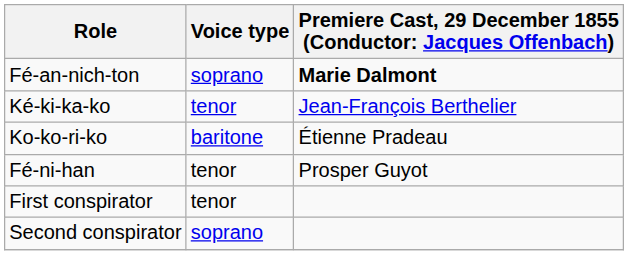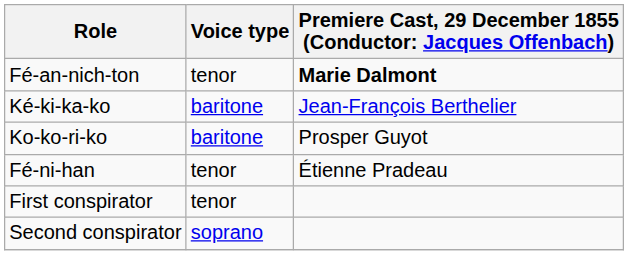Fé-an-nich-ton | Voice type: soprano -> tenor
Ké-ki-ka-ko | Voice type: tenor -> baritone
Ko-ko-ri-ko | column 3: Étienne Pradeau -> Prosper Guyot
Fé-ni-han | column 3: Prosper Guyot -> Étienne Pradeau
